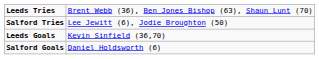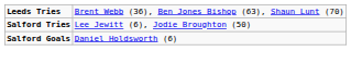- row: Leeds Goals | Kevin Sinfield (36,70)
